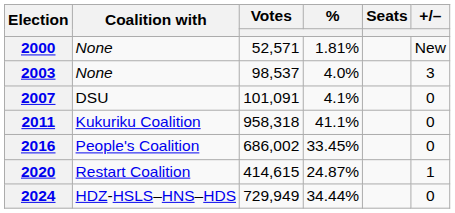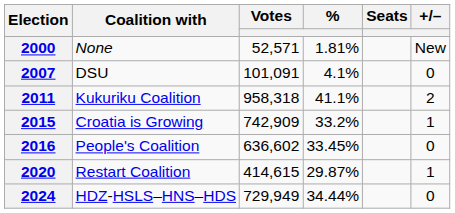- row: 2003 | None | 98,537 | 4.0% | 3
2011 | +/–: 0 -> 2
+ row: 2015 | Croatia is Growing | 742,909 | 33.2% | 1
2016 | Votes: 686,002 -> 636,602
2020 | %: 24.87% -> 29.87%
